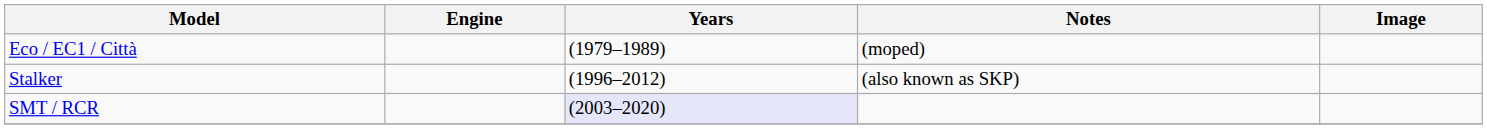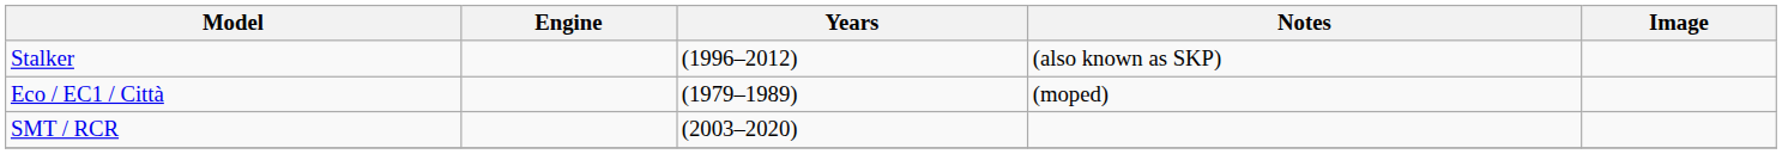rows swapped: Eco / EC1 / Città <-> Stalker
SMT / RCR | Years: lavender background -> no background
